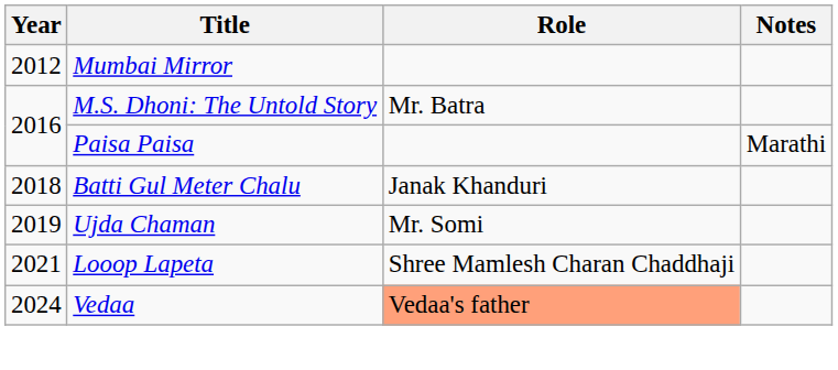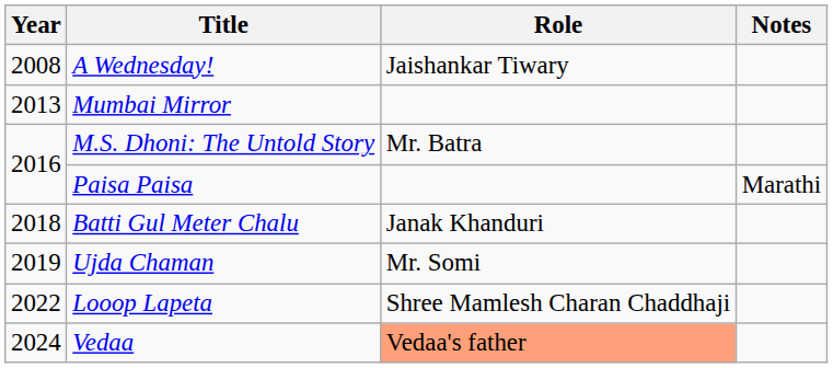+ row: 2008 | A Wednesday! | Jaishankar Tiwary
Mumbai Mirror | Year: 2012 -> 2013
Looop Lapeta | Year: 2021 -> 2022
